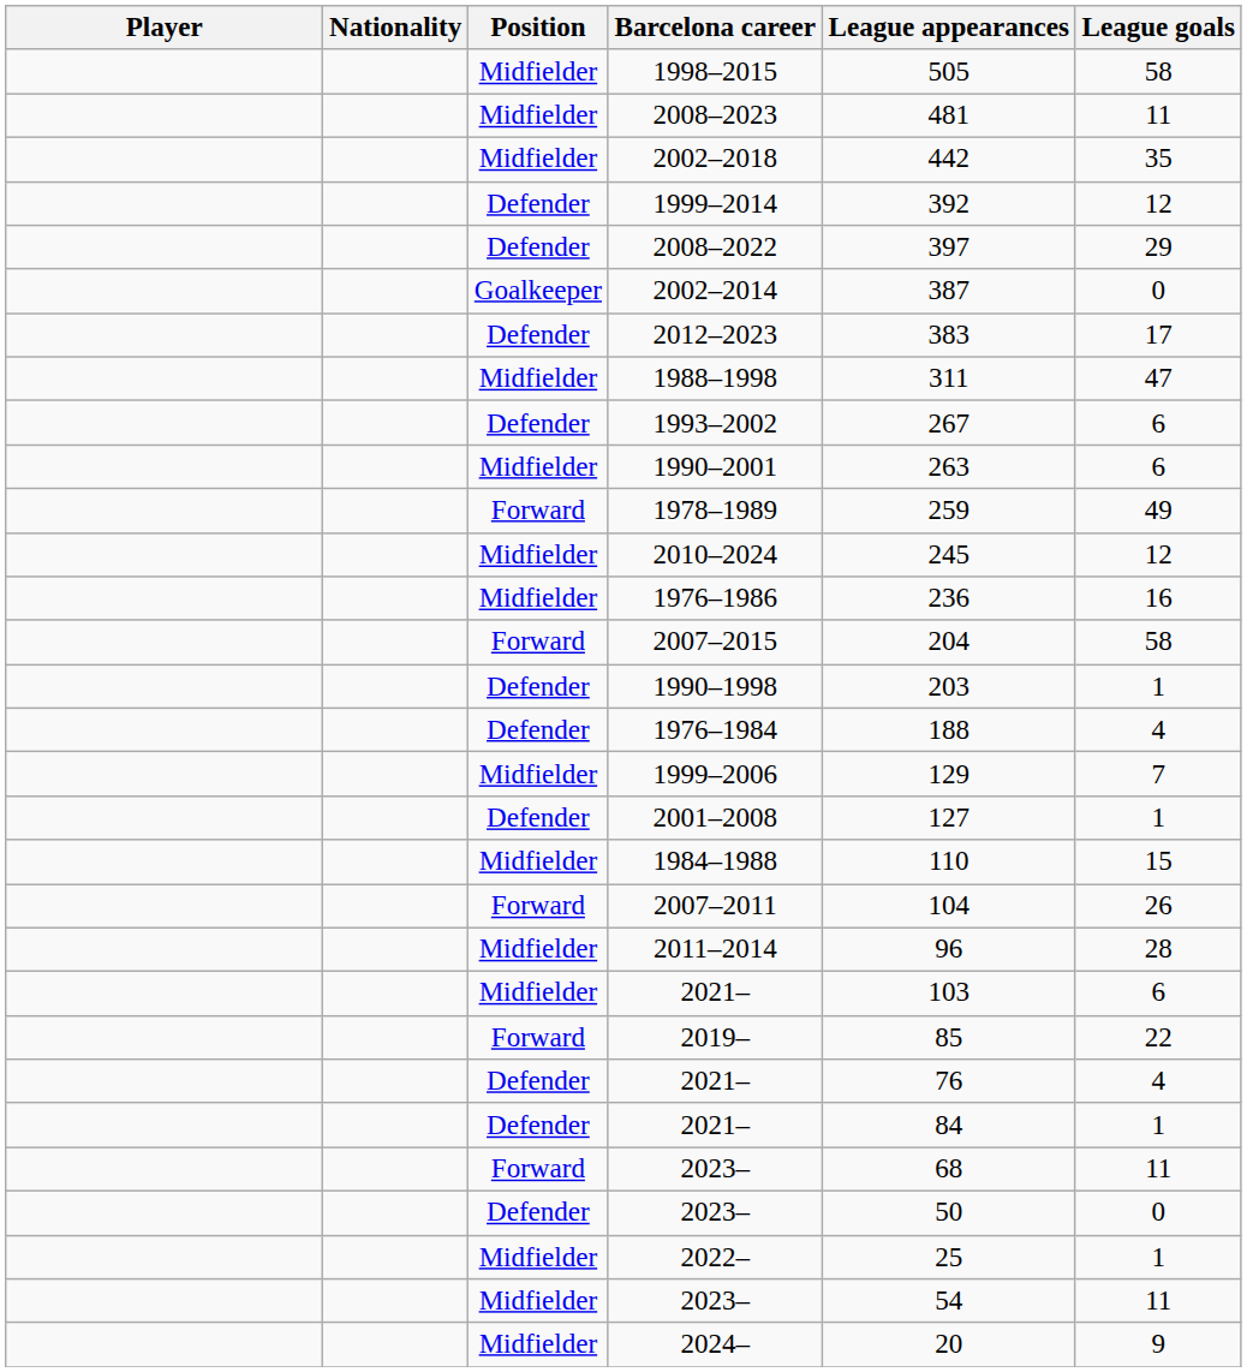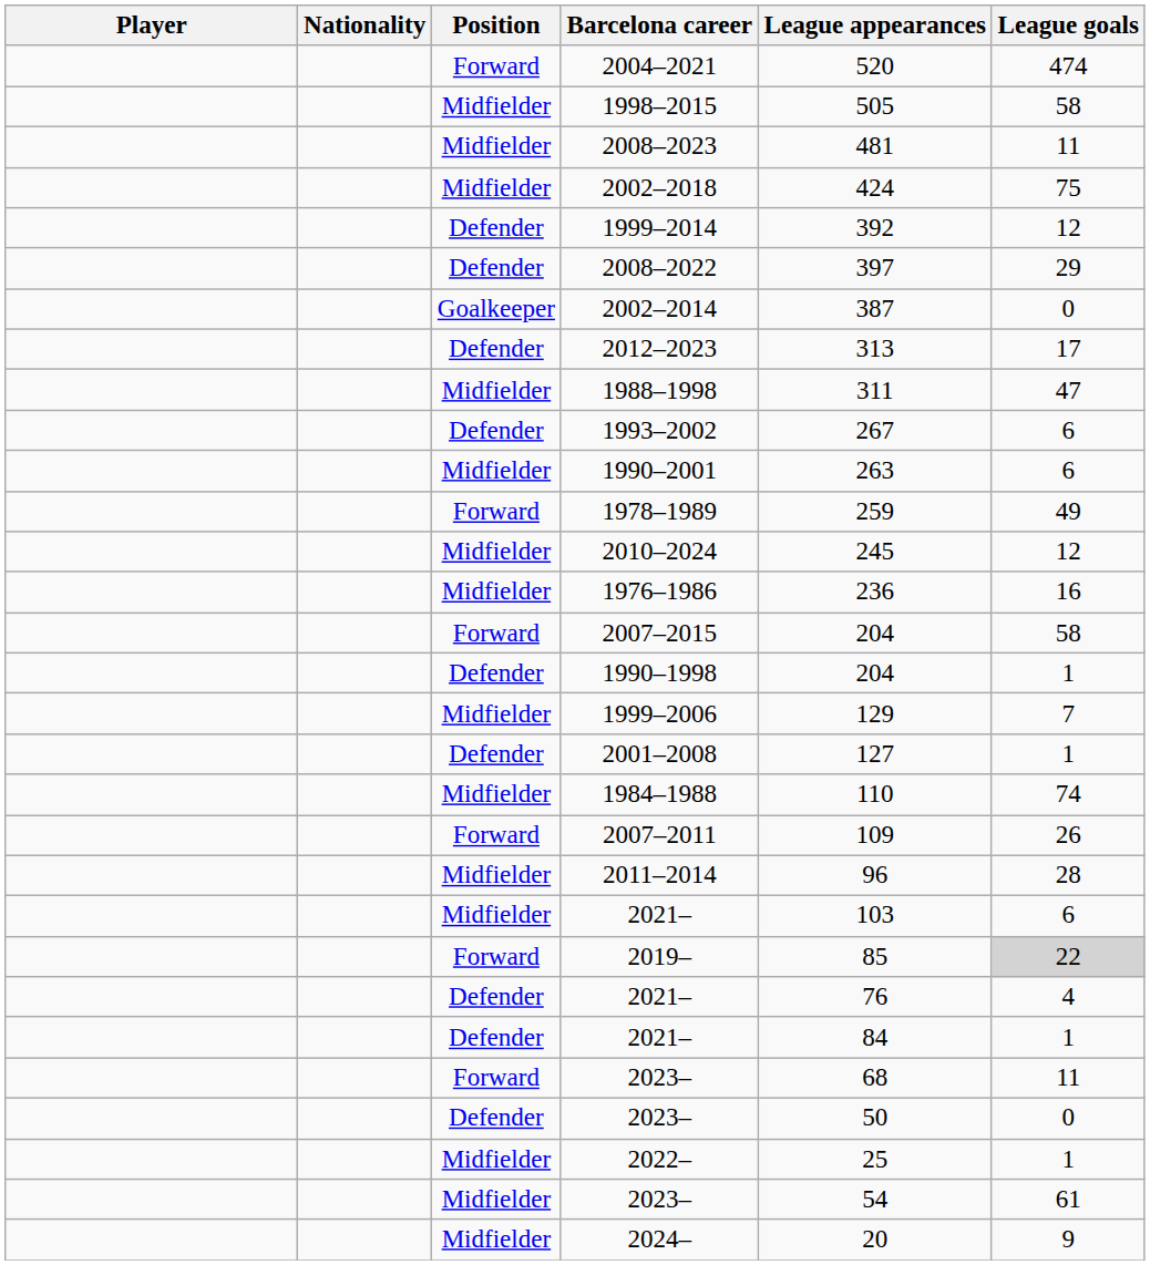+ row: Forward | 2004–2021 | 520 | 474
2002–2018 | League appearances: 442 -> 424
2002–2018 | League goals: 35 -> 75
2012–2023 | League appearances: 383 -> 313
1990–1998 | League appearances: 203 -> 204
- row: Defender | 1976–1984 | 188 | 4
1984–1988 | League goals: 15 -> 74
2007–2011 | League appearances: 104 -> 109
2019– | League goals: no background -> lightgrey background
Midfielder / 2023– | League goals: 11 -> 61
